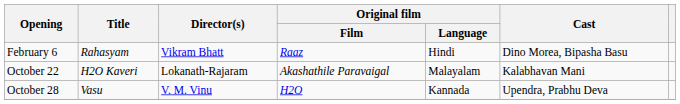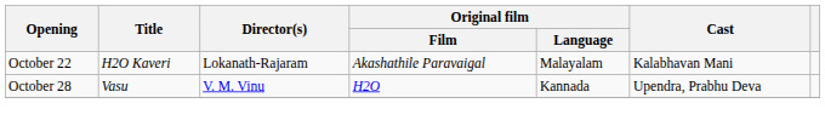- row: February 6 | Rahasyam | Vikram Bhatt | Raaz | Hindi | Dino Morea, Bipasha Basu
